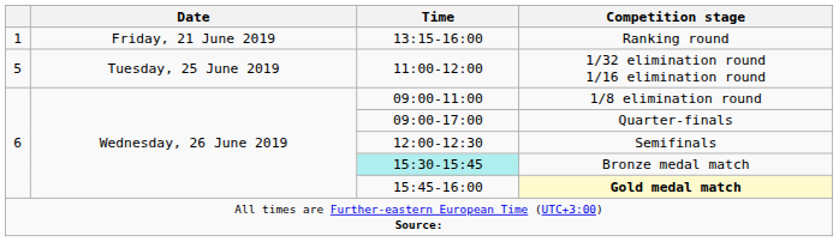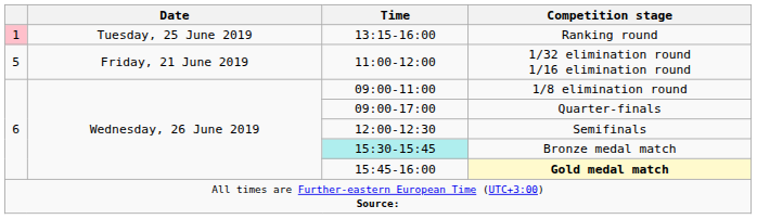Ranking round | column 1: no background -> pink background
Ranking round | Date: Friday, 21 June 2019 -> Tuesday, 25 June 2019
1/32 elimination round 1/16 elimination round | Date: Tuesday, 25 June 2019 -> Friday, 21 June 2019
